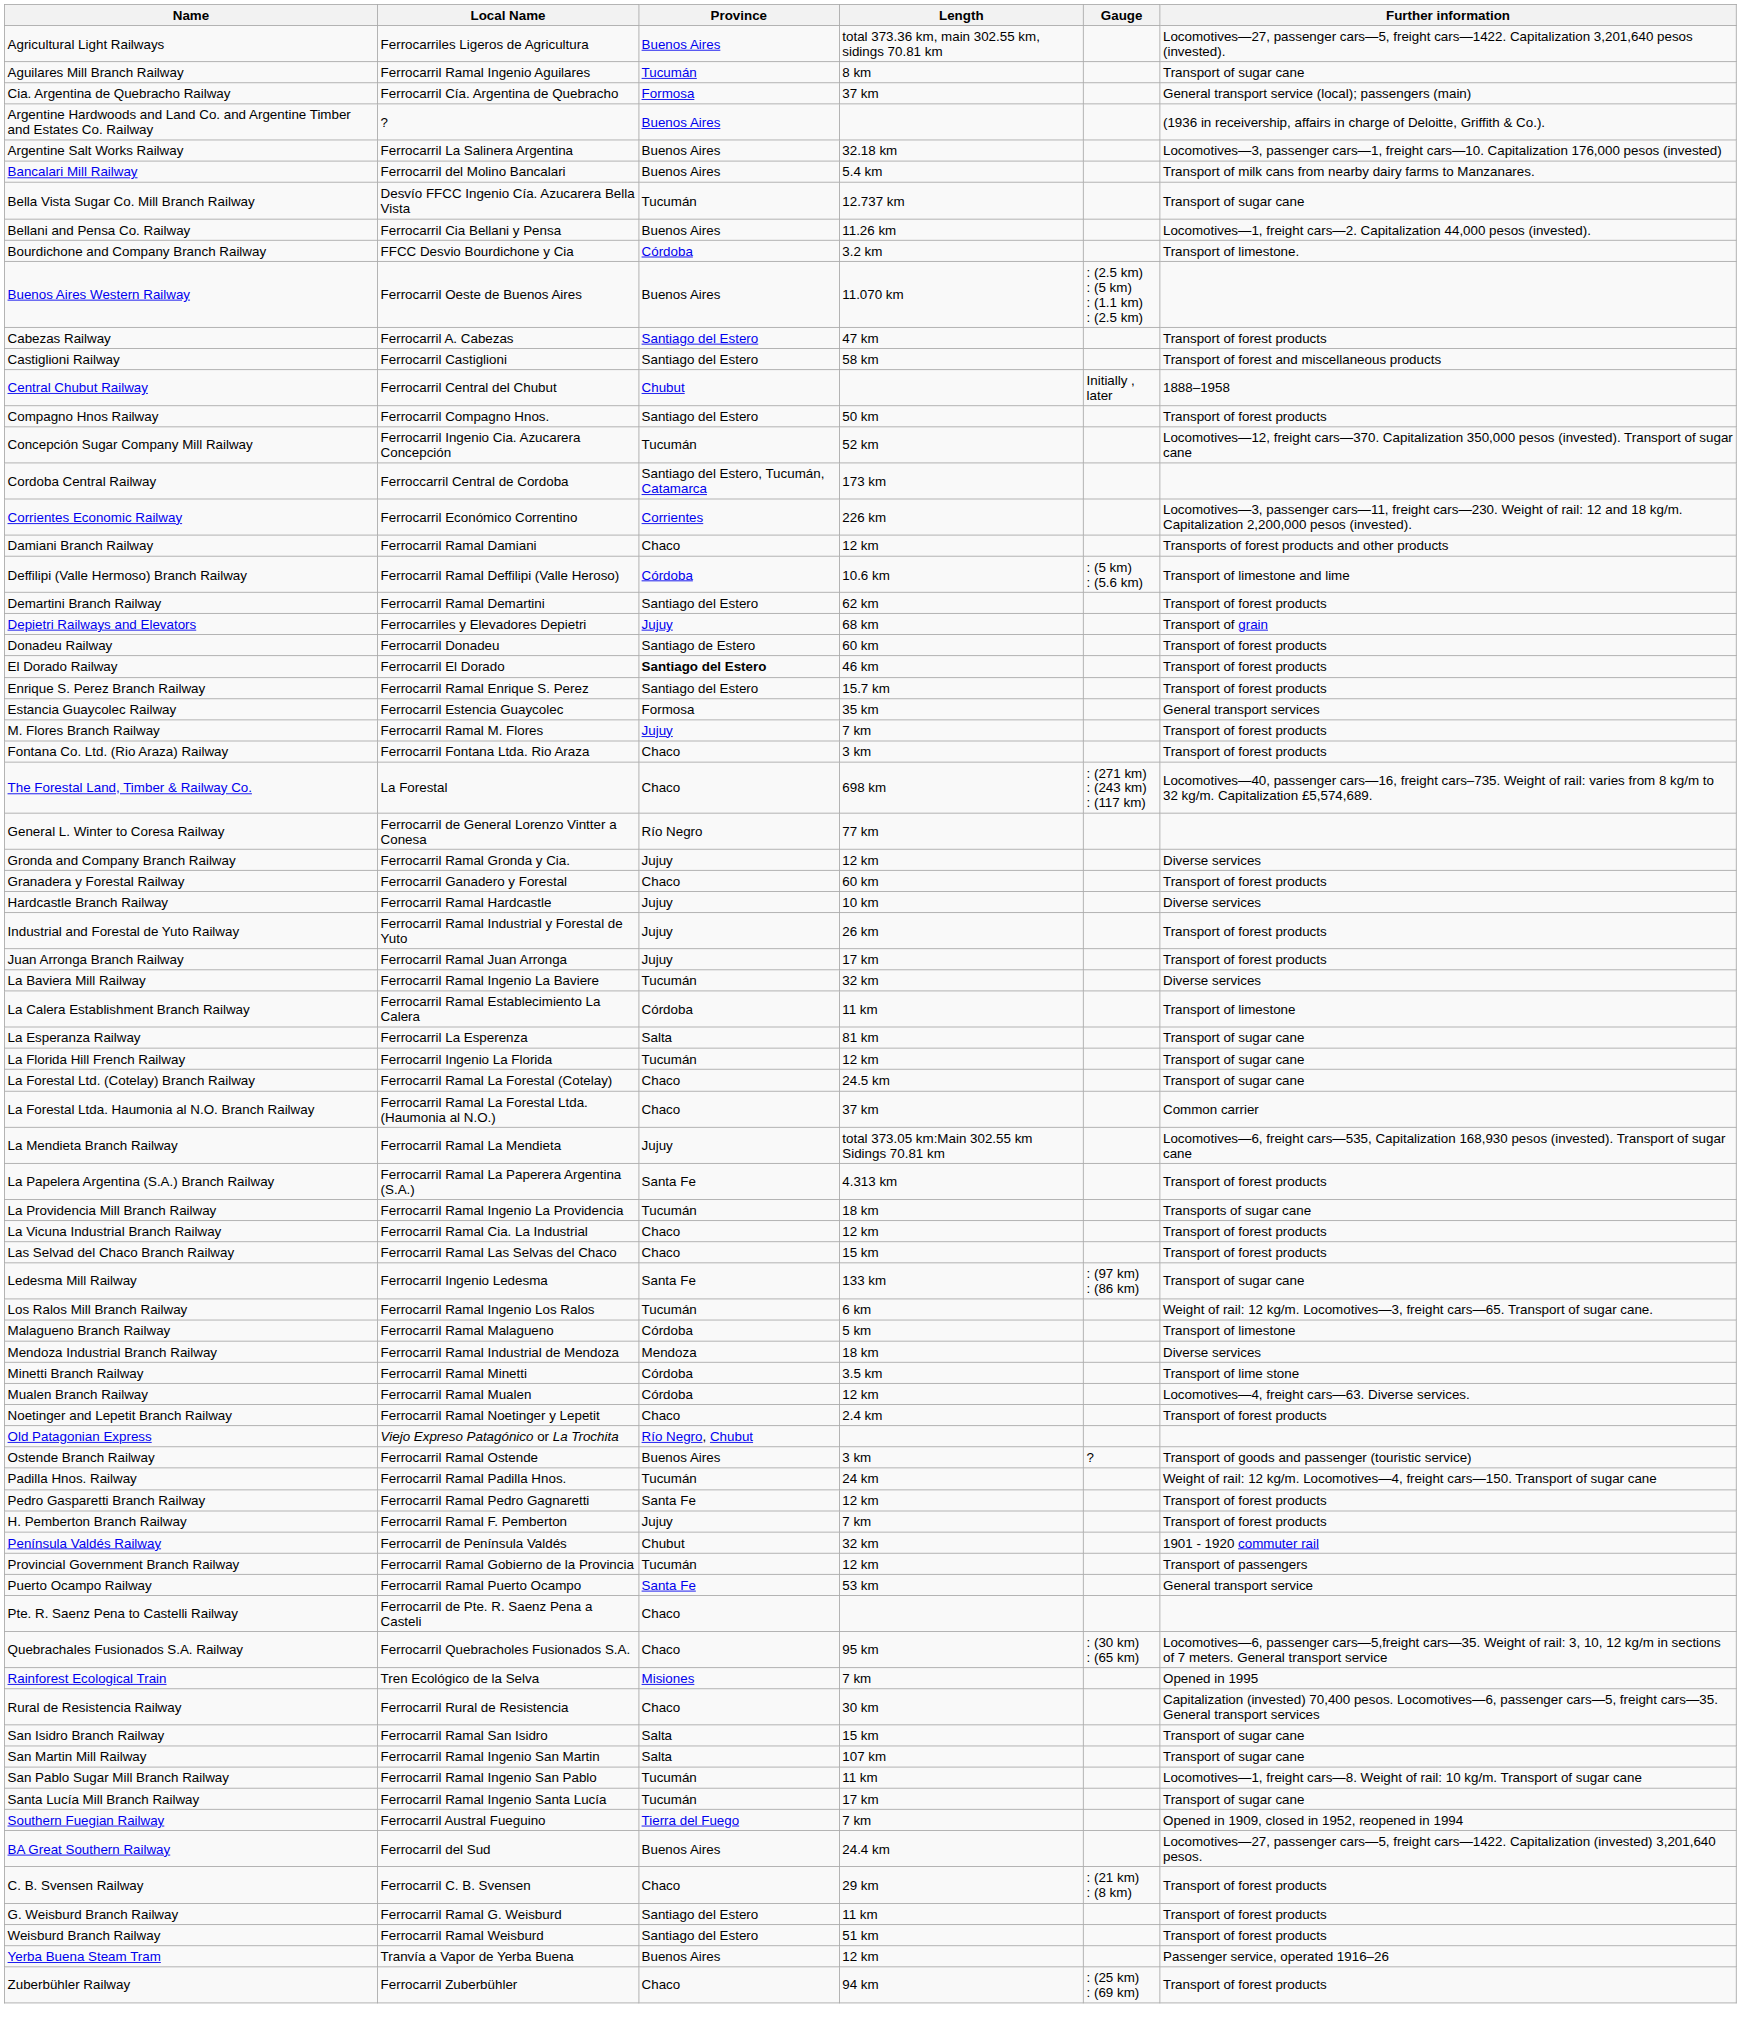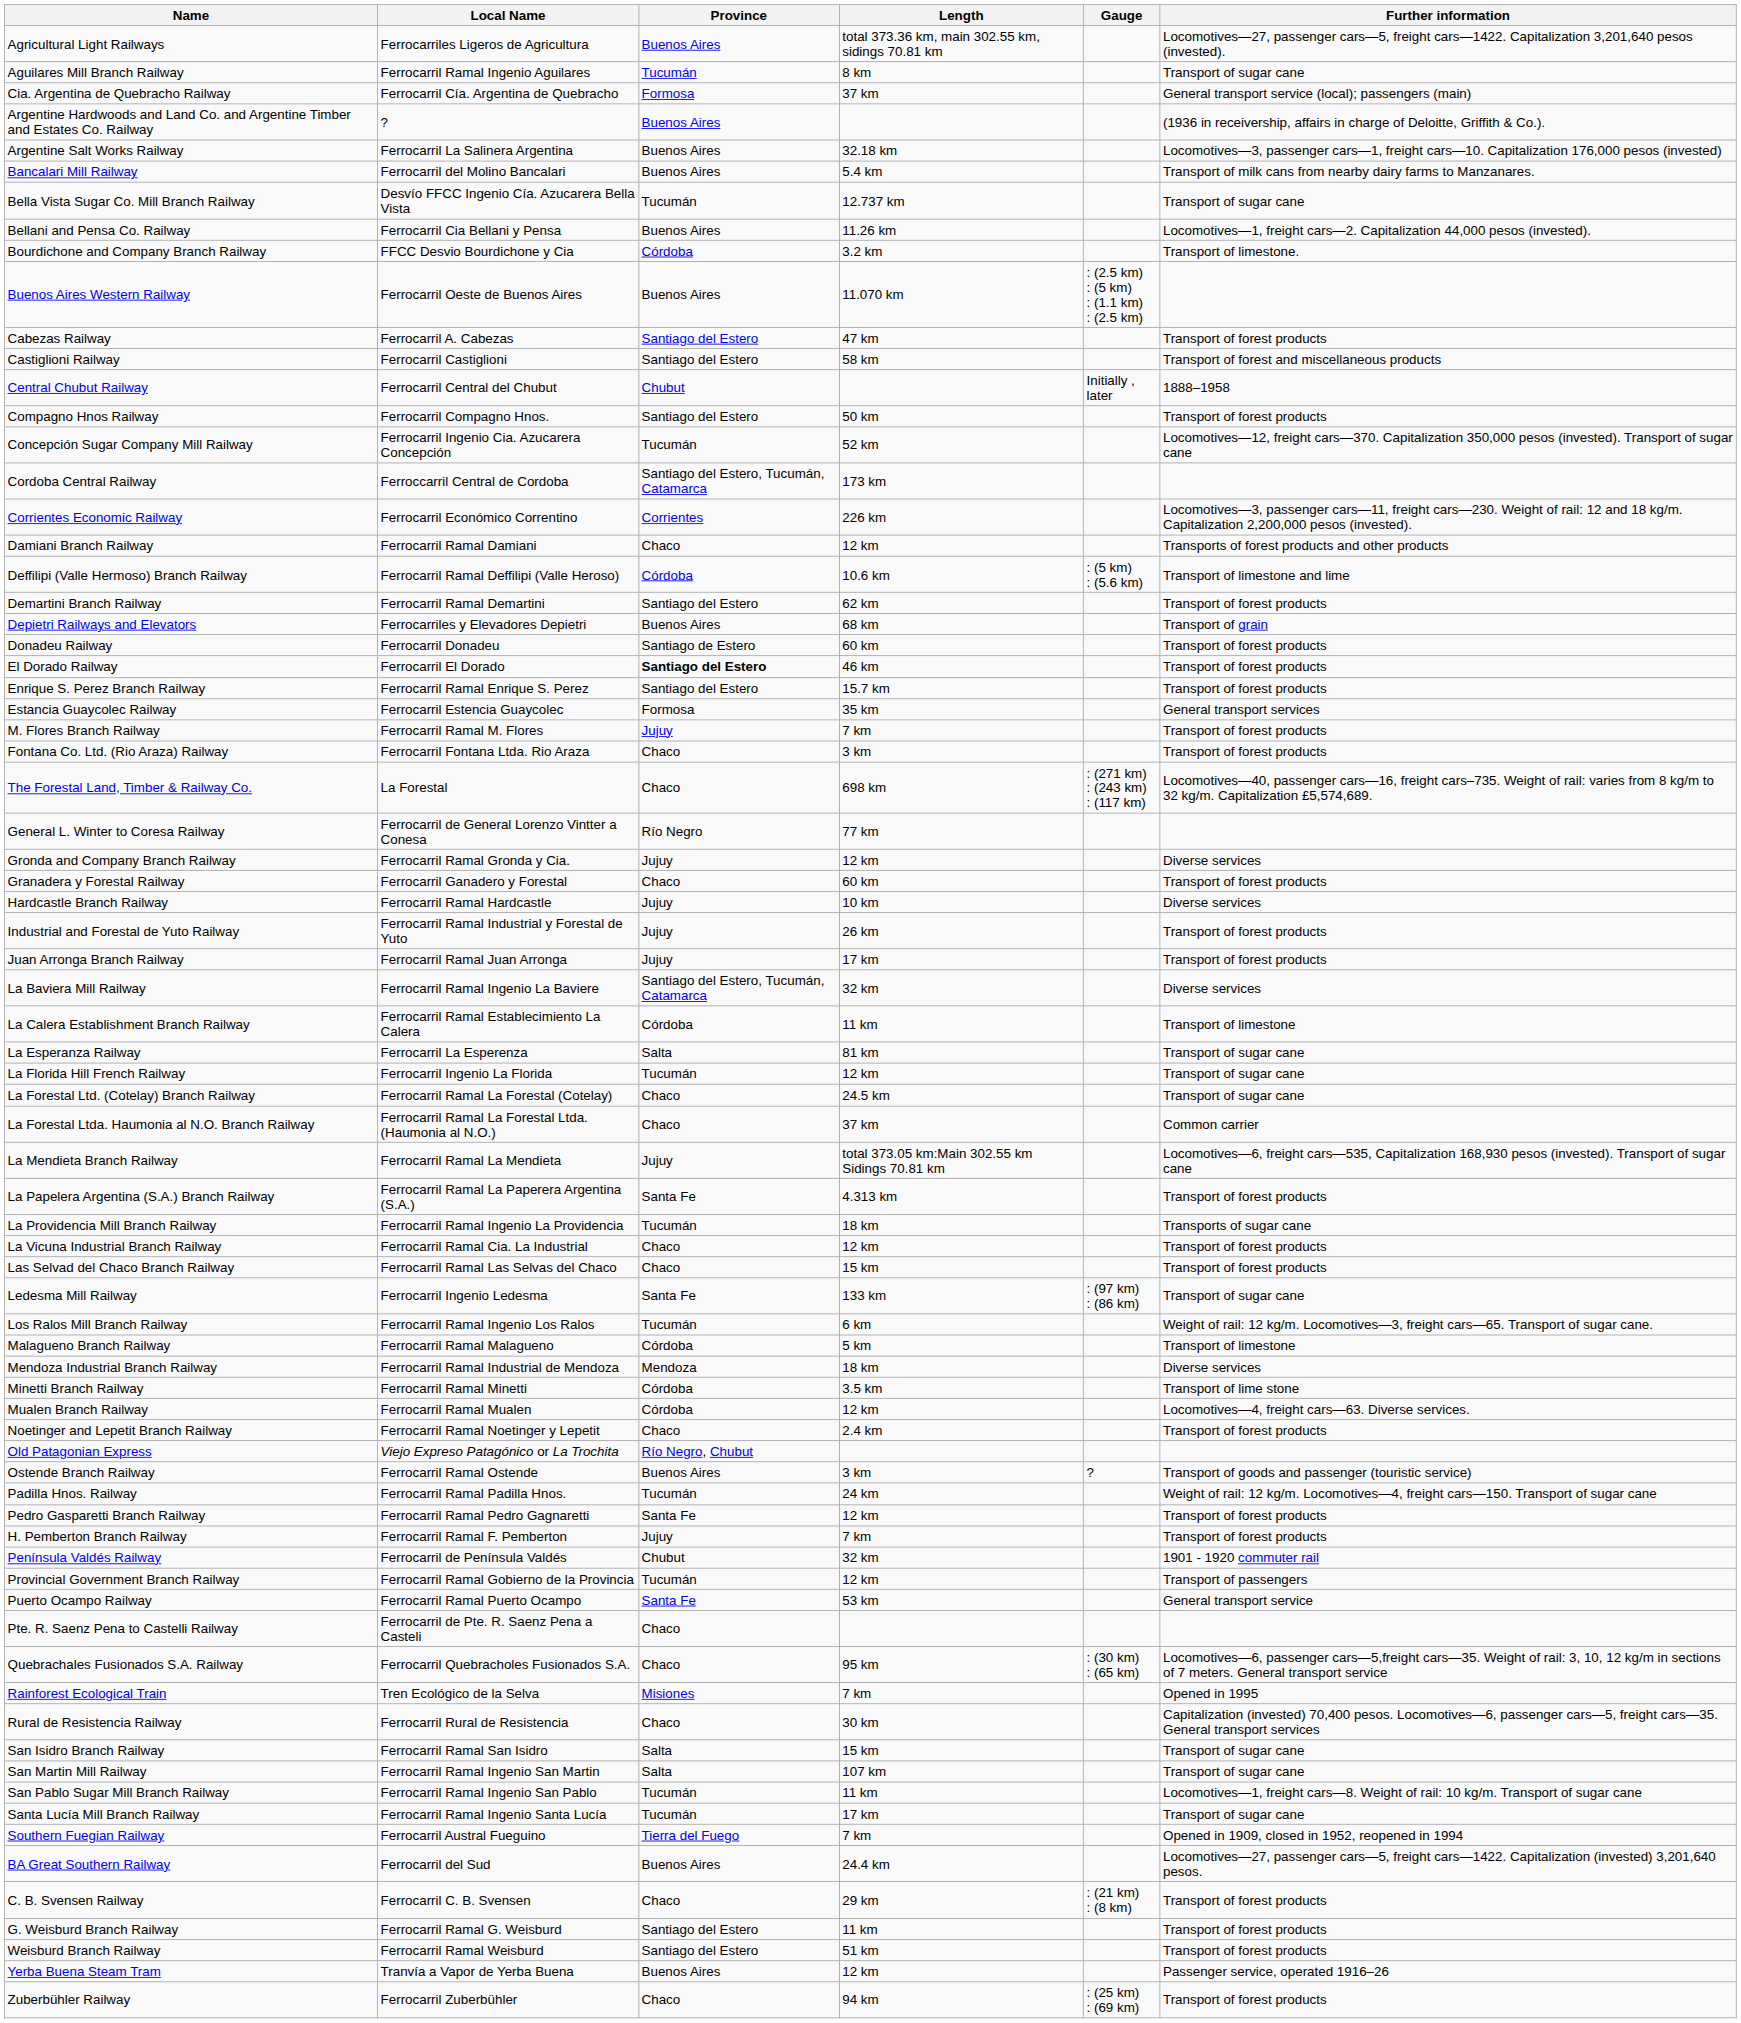Depietri Railways and Elevators | Province: Jujuy -> Buenos Aires
La Baviera Mill Railway | Province: Tucumán -> Santiago del Estero, Tucumán, Catamarca
